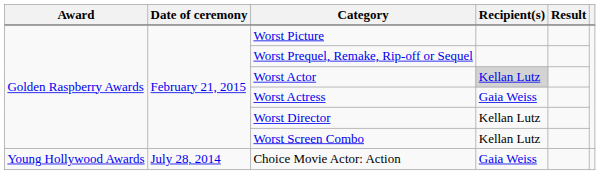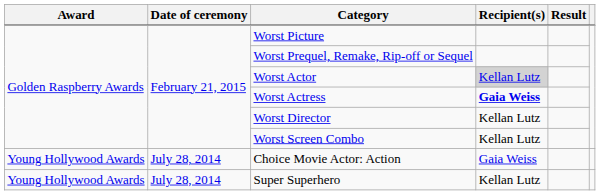Worst Actress | Recipient(s): normal -> bold
+ row: Young Hollywood Awards | July 28, 2014 | Super Superhero | Kellan Lutz
